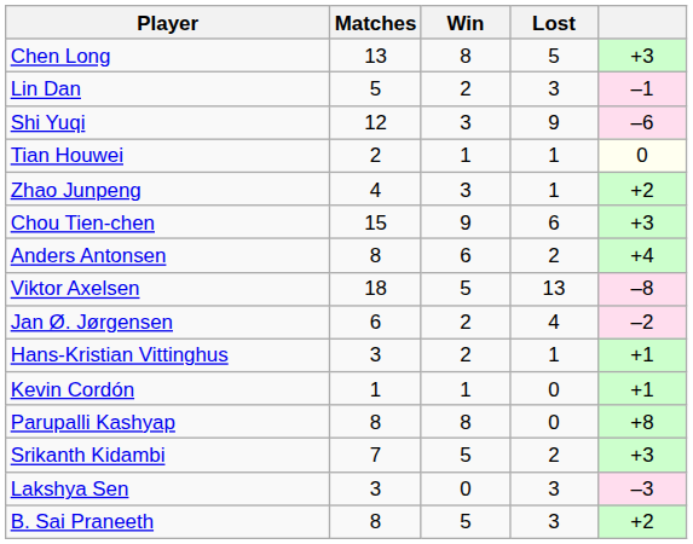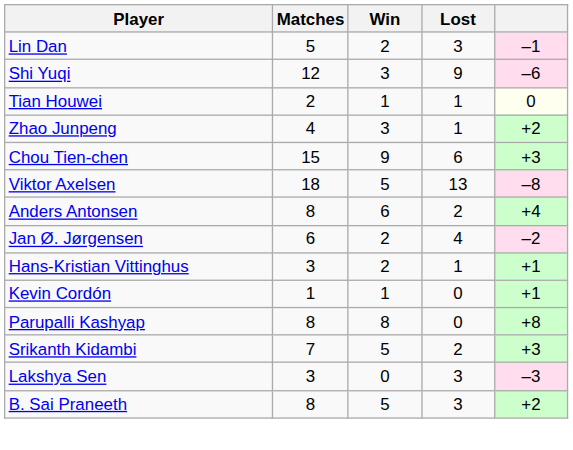- row: Chen Long | 13 | 8 | 5 | +3
rows swapped: Anders Antonsen <-> Viktor Axelsen
